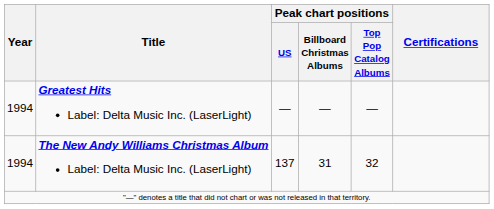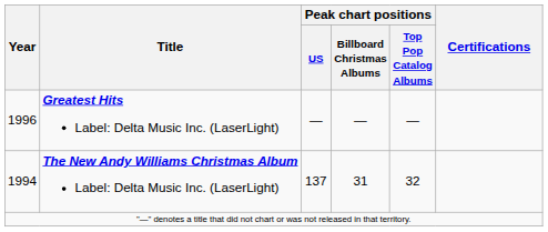Greatest Hits Label: Delta Music Inc. (LaserLight) | Year: 1994 -> 1996
